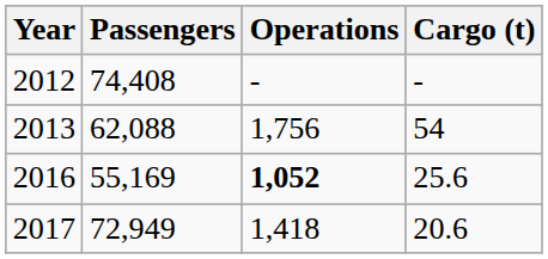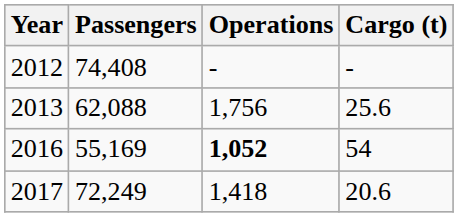2013 | Cargo (t): 54 -> 25.6
2016 | Cargo (t): 25.6 -> 54
2017 | Passengers: 72,949 -> 72,249
